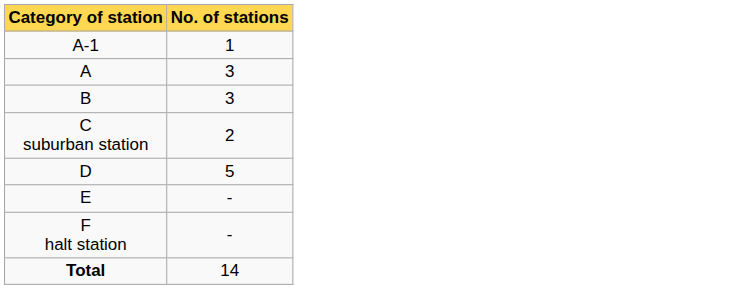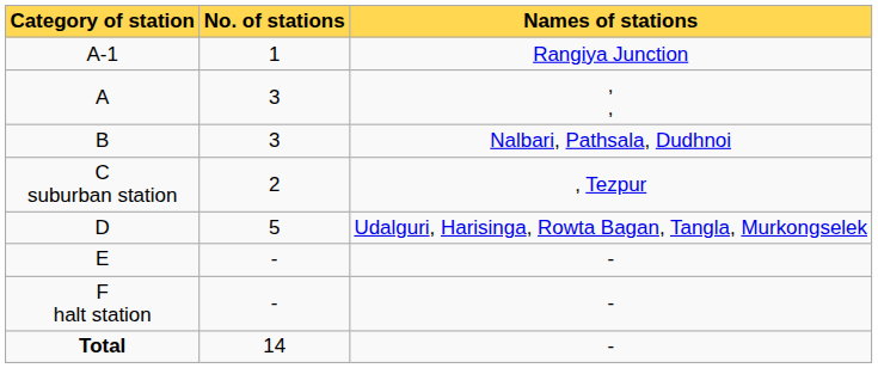+ column: Names of stations | Rangiya Junction | , , | Nalbari, Pathsala, Dudhnoi | , Tezpur | Udalguri, Harisinga, Rowta Bagan, Tangla, Murkongselek | - | - | -
